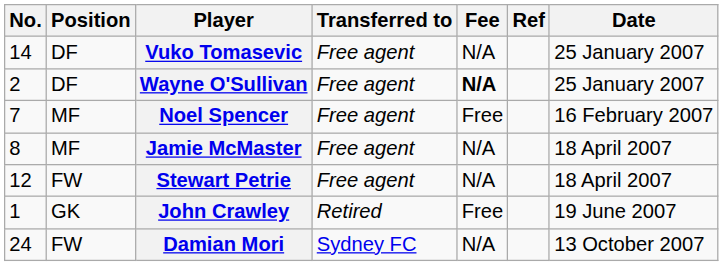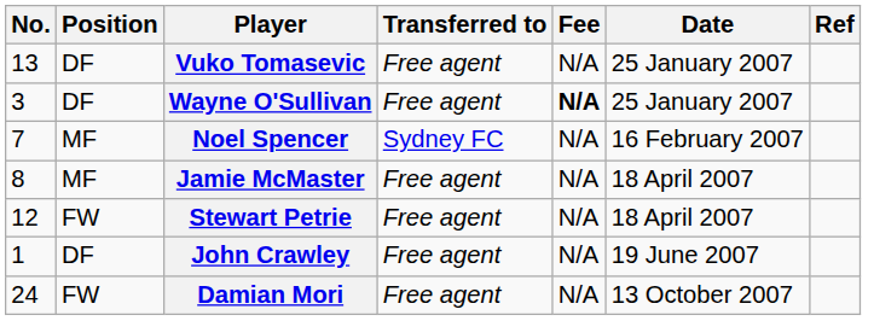columns swapped: Date <-> Ref
Vuko Tomasevic | No.: 14 -> 13
Wayne O'Sullivan | No.: 2 -> 3
Noel Spencer | Transferred to: Free agent -> Sydney FC
Noel Spencer | Fee: Free -> N/A
John Crawley | Position: GK -> DF
John Crawley | Transferred to: Retired -> Free agent
John Crawley | Fee: Free -> N/A
Damian Mori | Transferred to: Sydney FC -> Free agent
